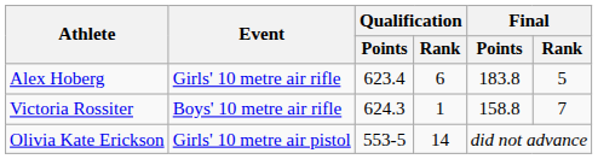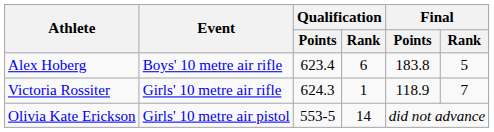Alex Hoberg | Event: Girls' 10 metre air rifle -> Boys' 10 metre air rifle
Victoria Rossiter | Event: Boys' 10 metre air rifle -> Girls' 10 metre air rifle
Victoria Rossiter | Final / Points: 158.8 -> 118.9
